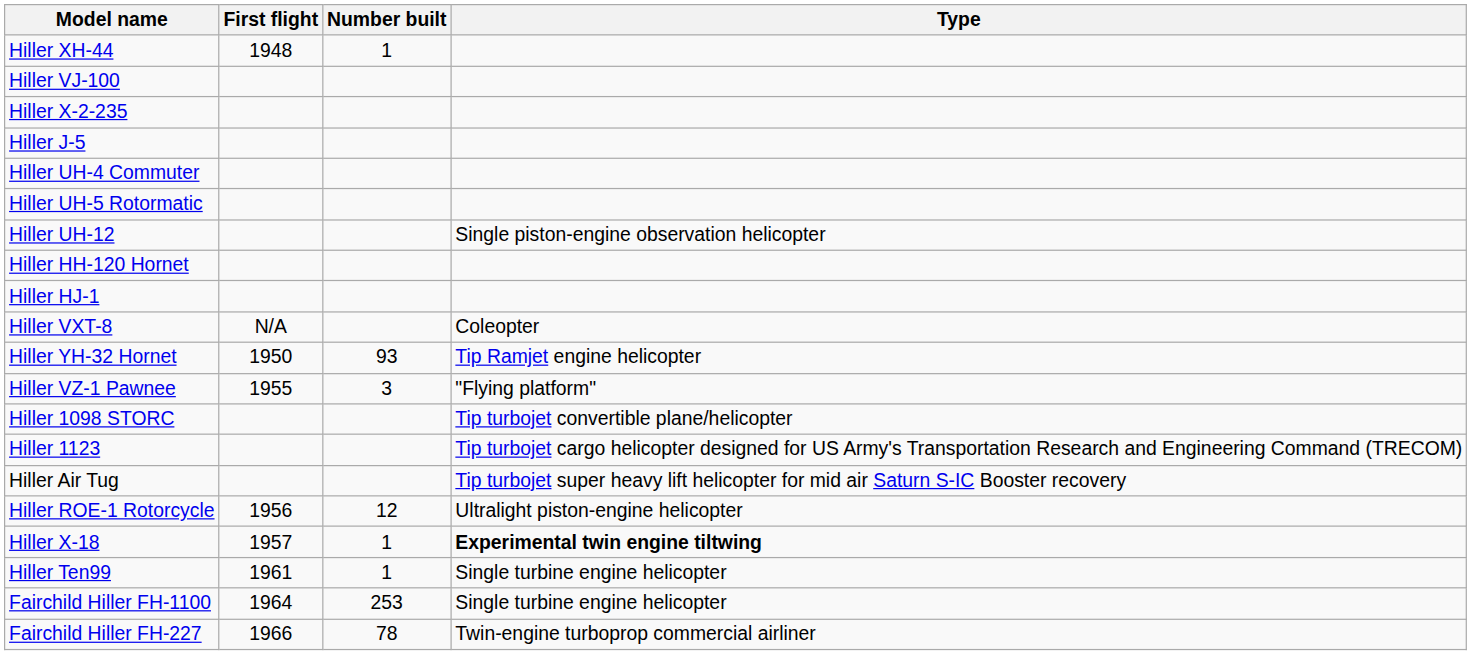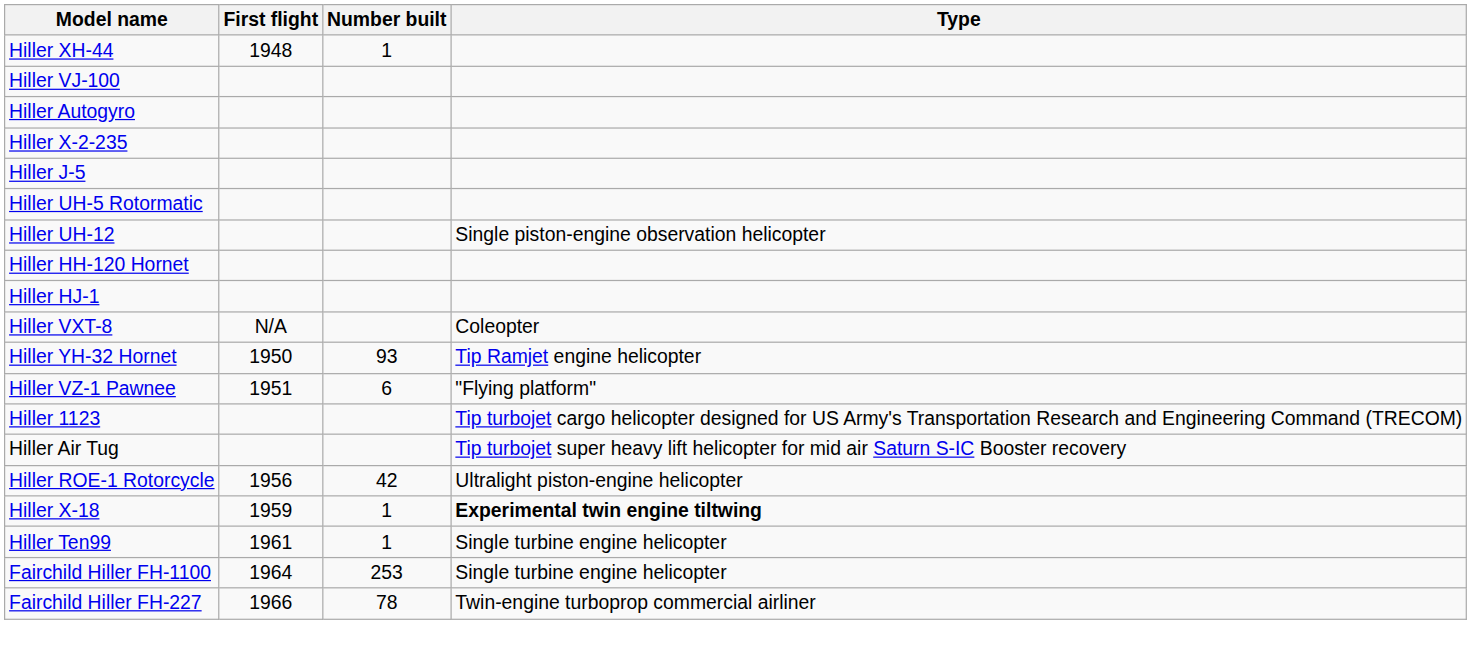+ row: Hiller Autogyro
- row: Hiller UH-4 Commuter
Hiller VZ-1 Pawnee | First flight: 1955 -> 1951
Hiller VZ-1 Pawnee | Number built: 3 -> 6
- row: Hiller 1098 STORC | Tip turbojet convertible plane/helicopter
Hiller ROE-1 Rotorcycle | Number built: 12 -> 42
Hiller X-18 | First flight: 1957 -> 1959
